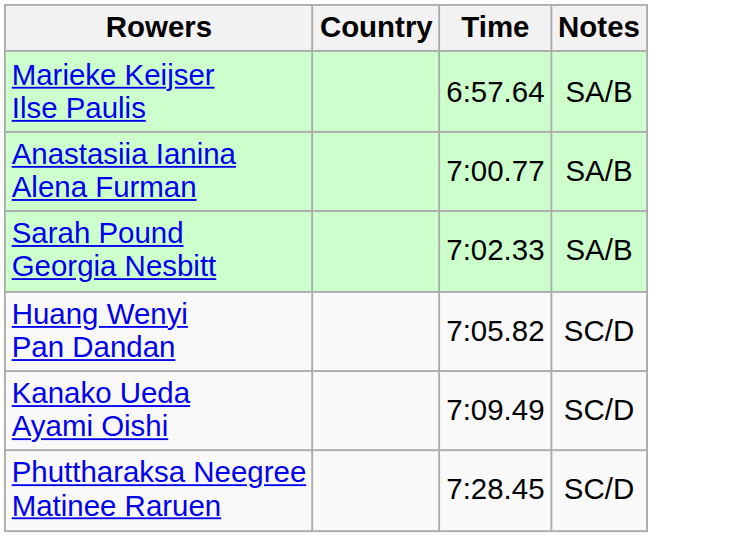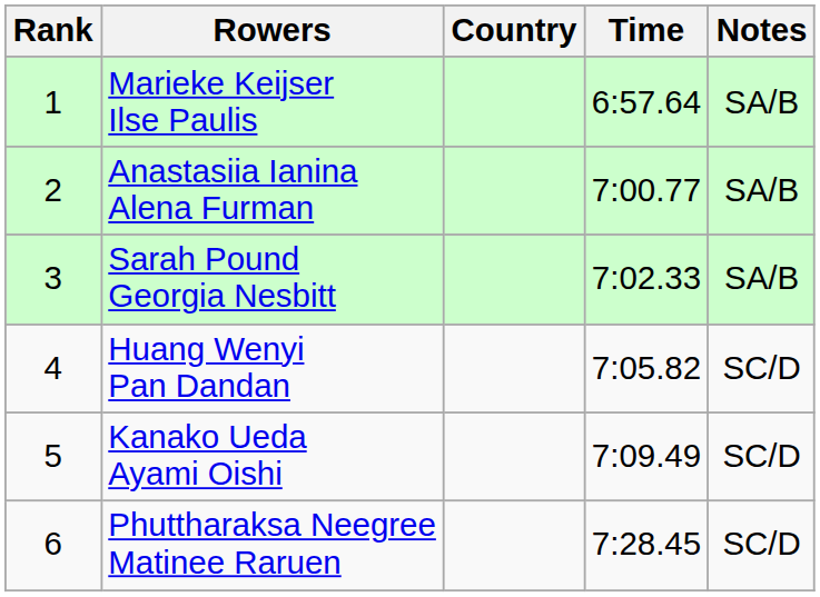+ column: Rank | 1 | 2 | 3 | 4 | 5 | 6
